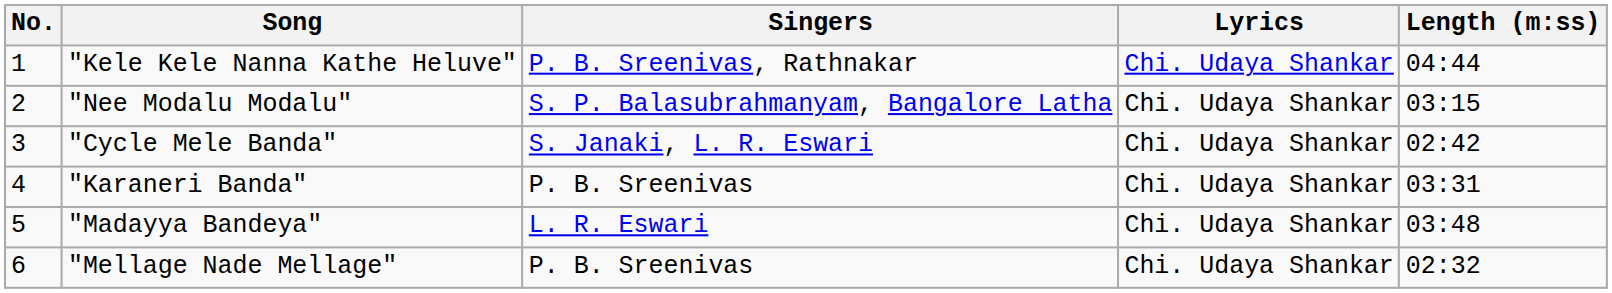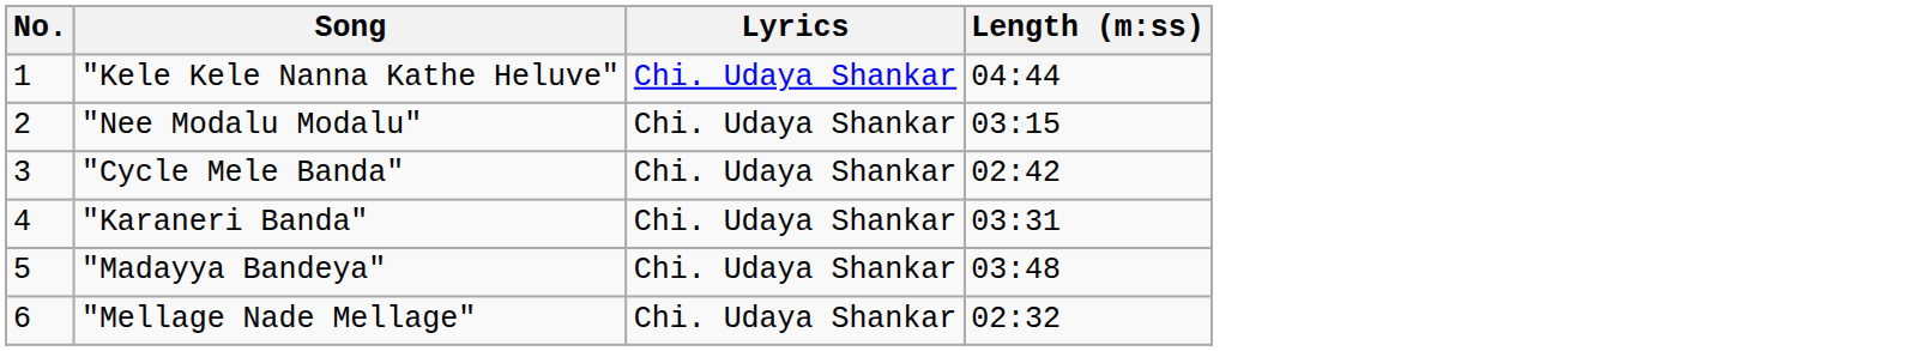- column: Singers | P. B. Sreenivas, Rathnakar | S. P. Balasubrahmanyam, Bangalore Latha | S. Janaki, L. R. Eswari | P. B. Sreenivas | L. R. Eswari | P. B. Sreenivas
